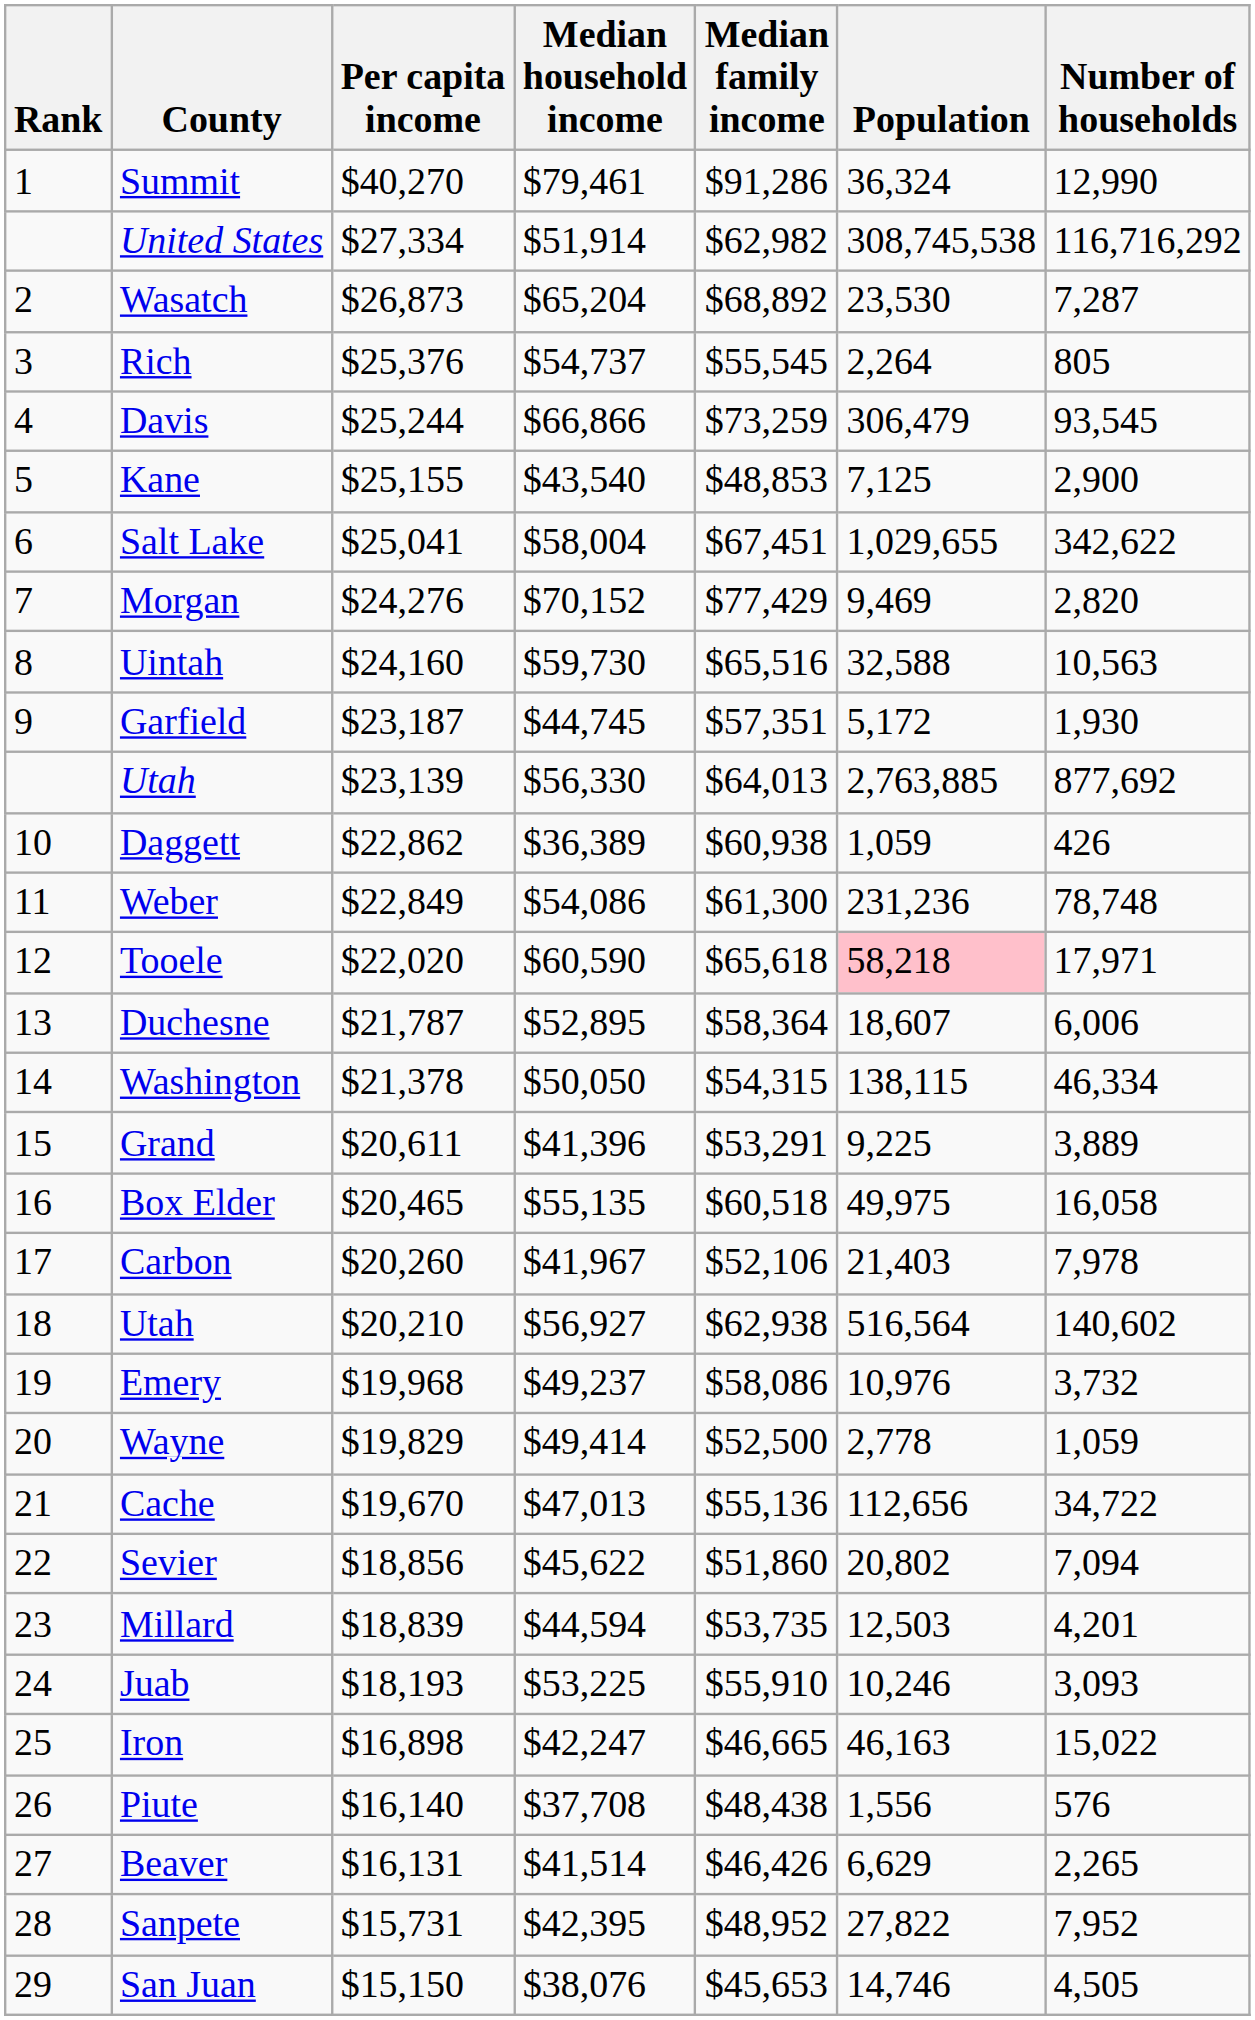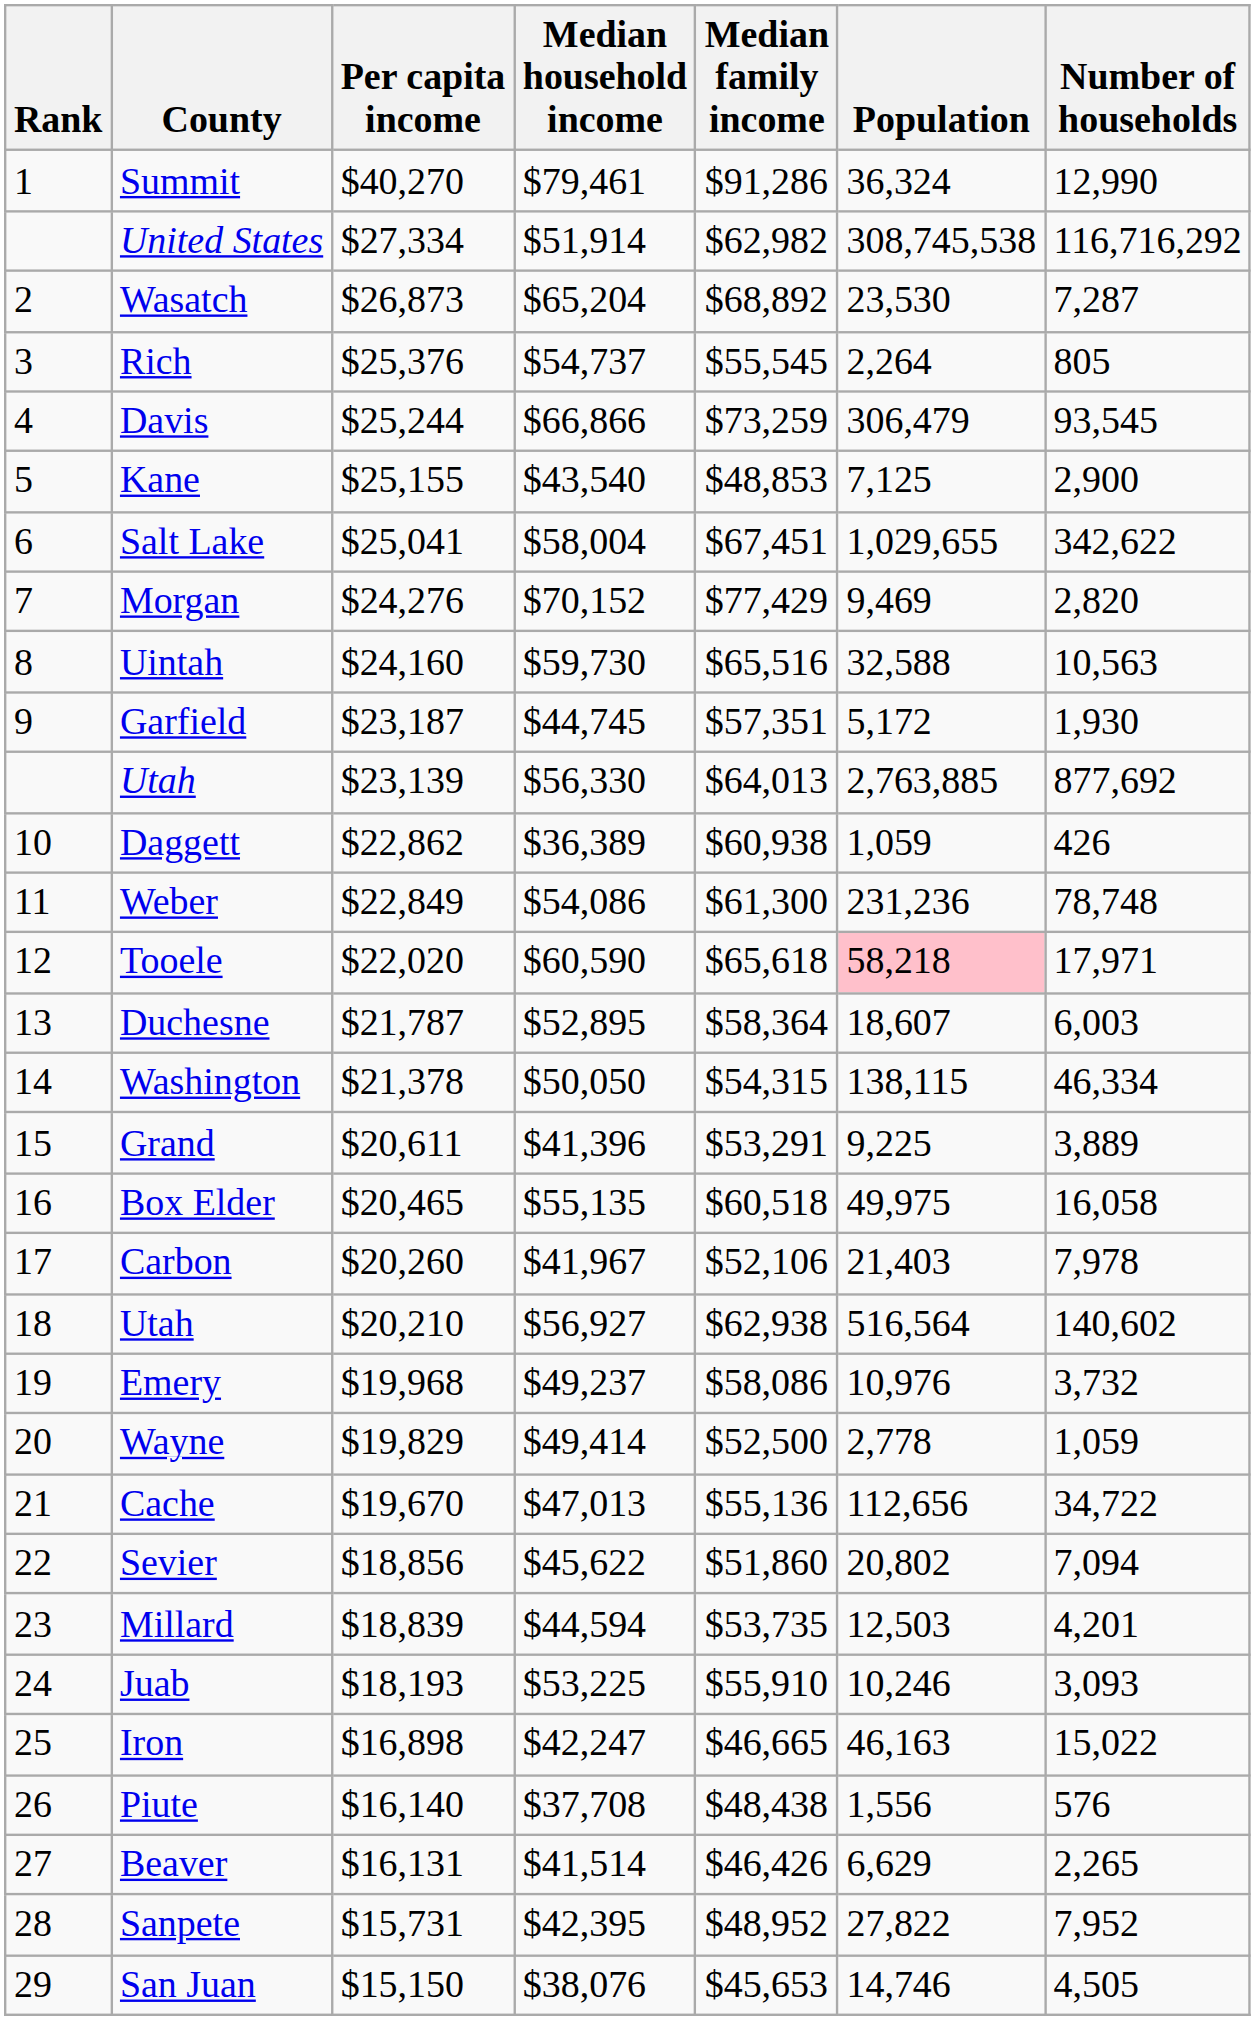Duchesne | Number of households: 6,006 -> 6,003
